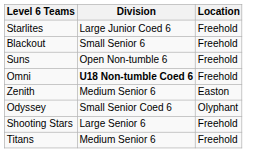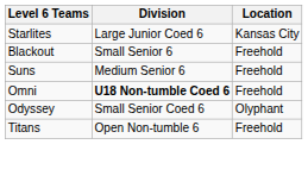Starlites | Location: Freehold -> Kansas City
Suns | Division: Open Non-tumble 6 -> Medium Senior 6
- row: Zenith | Medium Senior 6 | Easton
- row: Shooting Stars | Large Senior 6 | Freehold
Titans | Division: Medium Senior 6 -> Open Non-tumble 6
